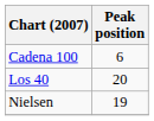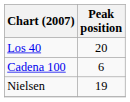rows swapped: Cadena 100 <-> Los 40
